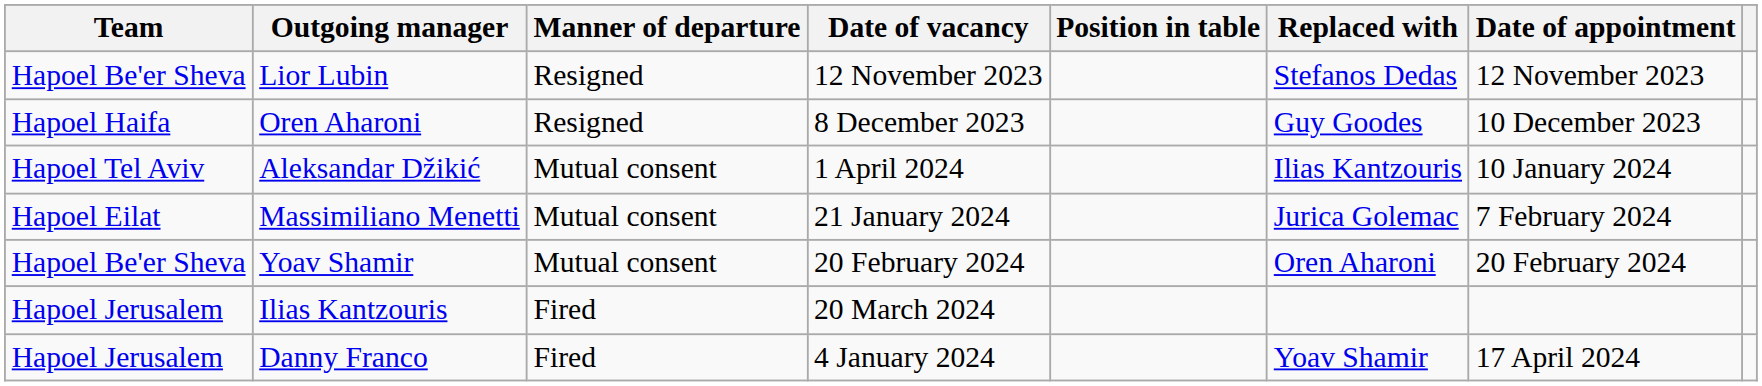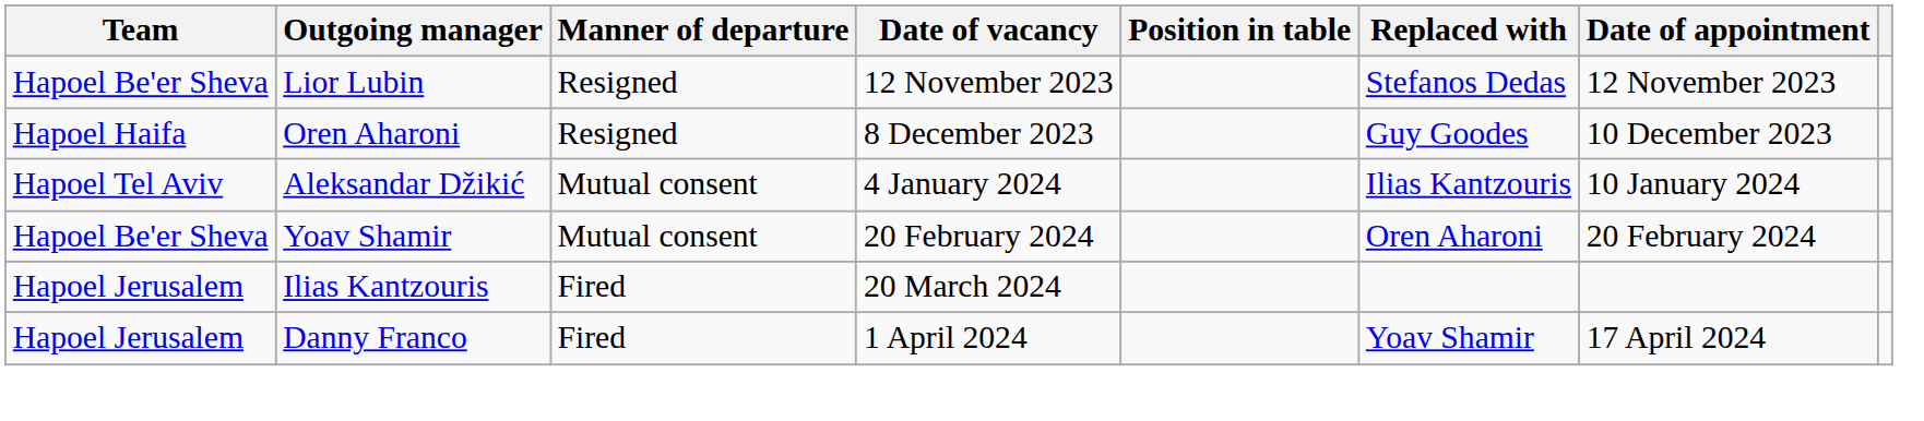Aleksandar Džikić | Date of vacancy: 1 April 2024 -> 4 January 2024
- row: Hapoel Eilat | Massimiliano Menetti | Mutual consent | 21 January 2024 | Jurica Golemac | 7 February 2024
Danny Franco | Date of vacancy: 4 January 2024 -> 1 April 2024
